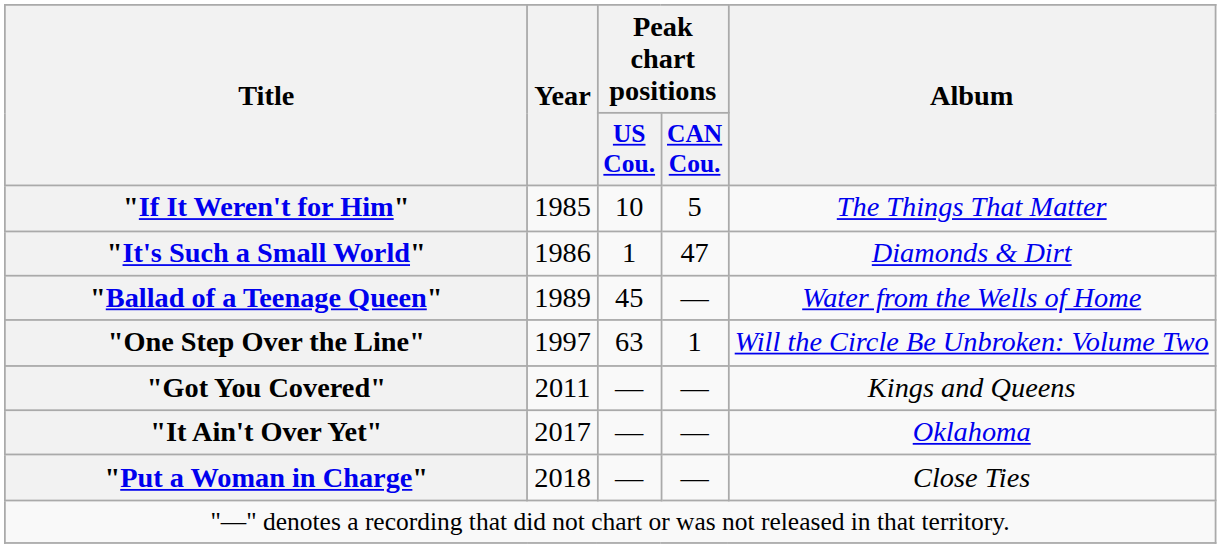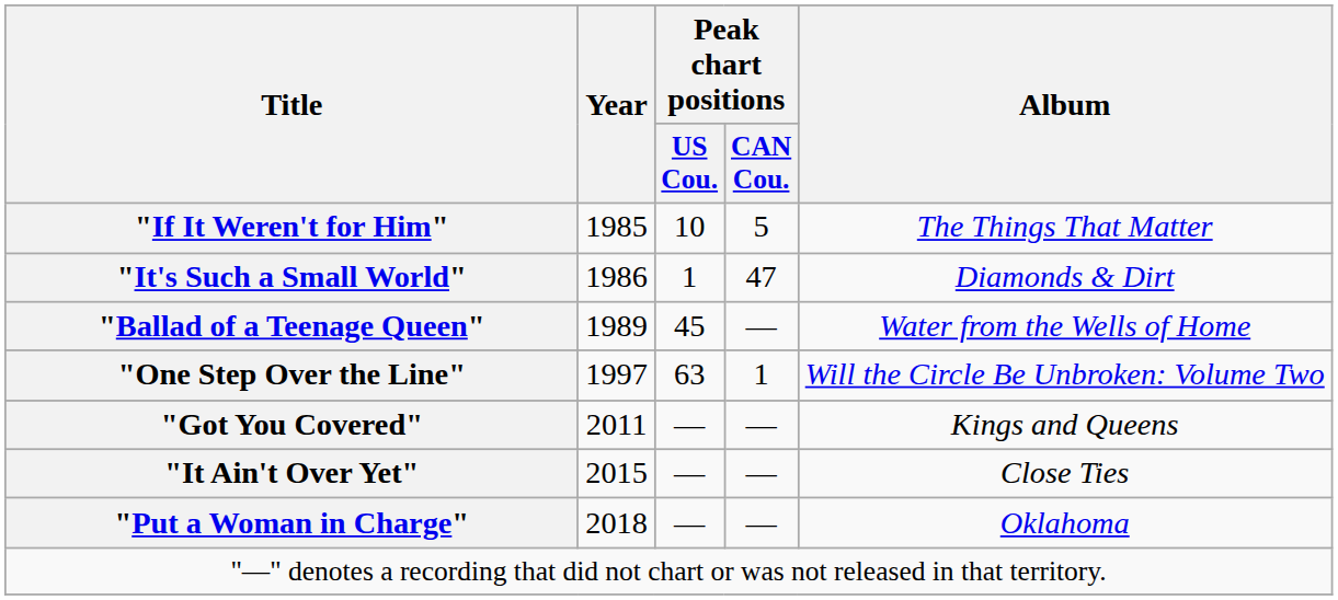"It Ain't Over Yet" | Year: 2017 -> 2015
"It Ain't Over Yet" | Album: Oklahoma -> Close Ties
"Put a Woman in Charge" | Album: Close Ties -> Oklahoma
